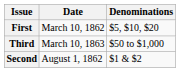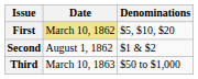First | Date: no background -> khaki background
rows swapped: Second <-> Third
